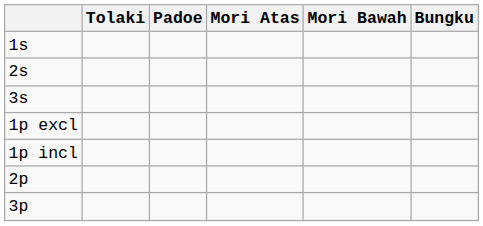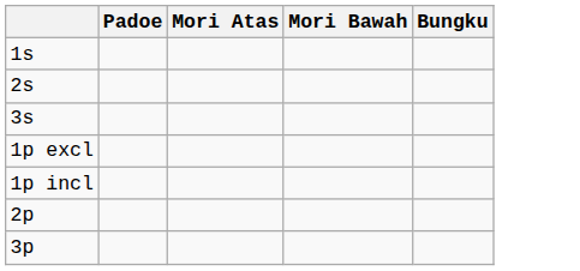- column: Tolaki
